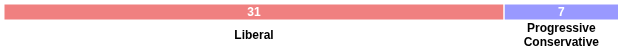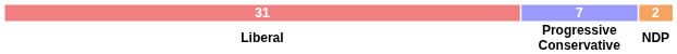+ column: 2 | NDP
